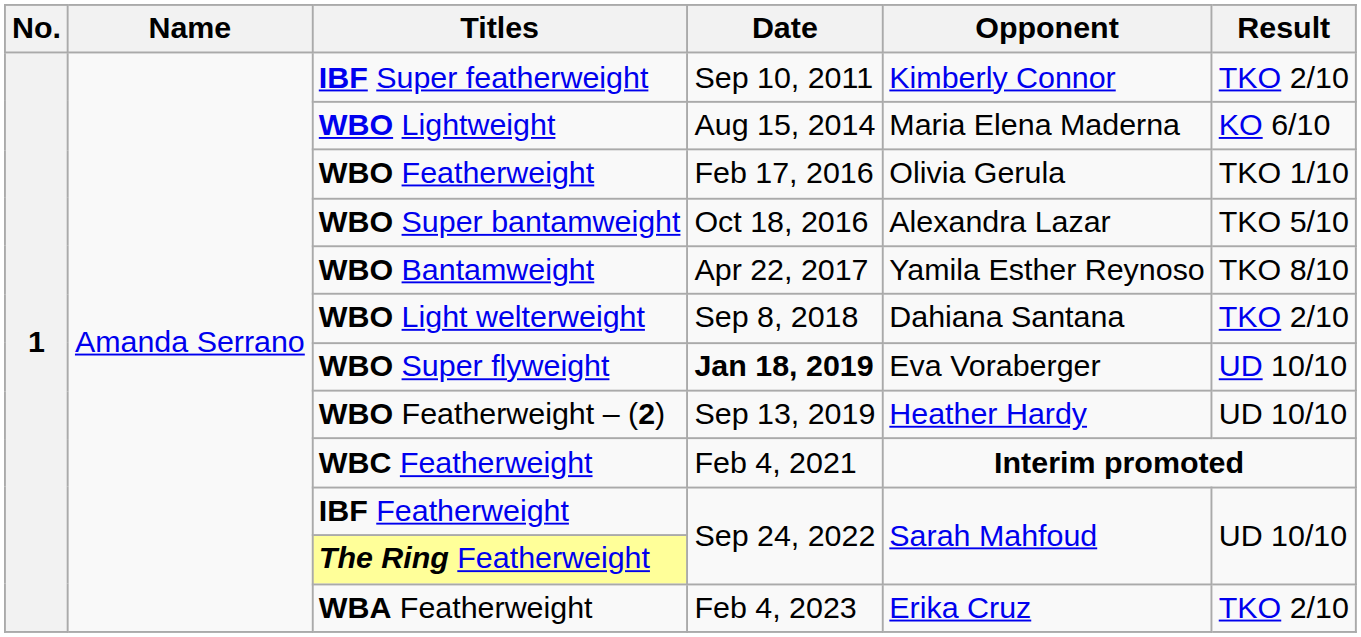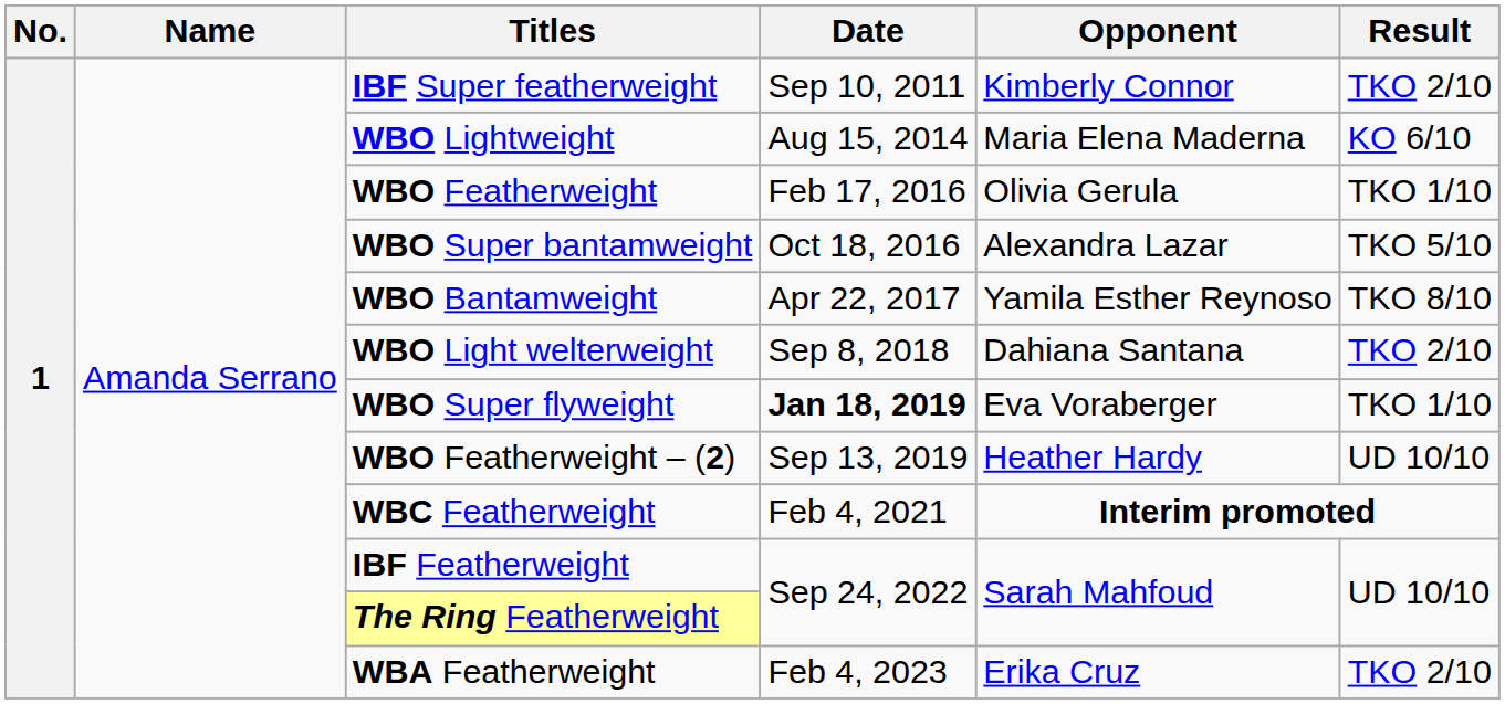WBO Super flyweight | Result: UD 10/10 -> TKO 1/10
